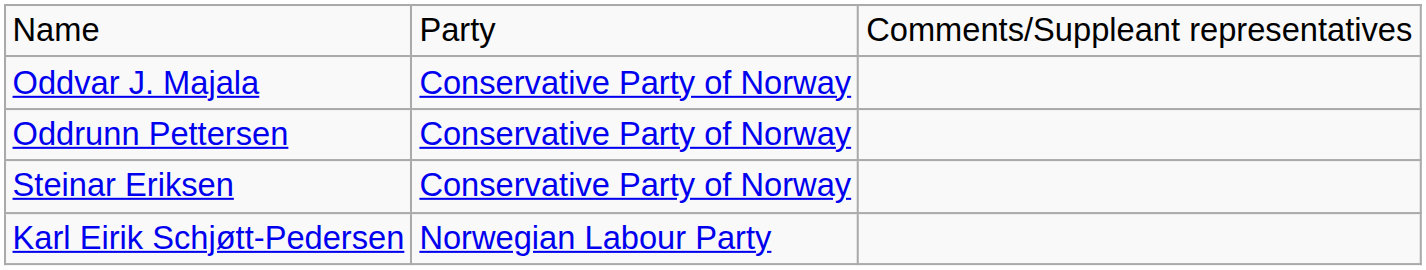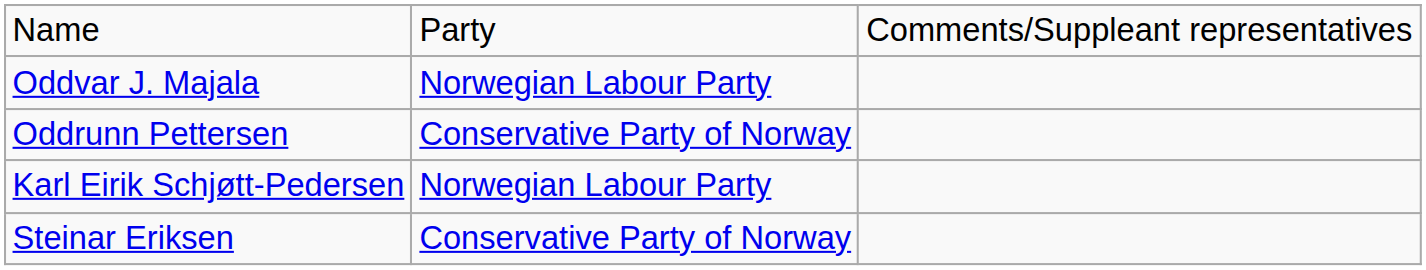Oddvar J. Majala | column 2: Conservative Party of Norway -> Norwegian Labour Party
rows swapped: Steinar Eriksen <-> Karl Eirik Schjøtt-Pedersen
